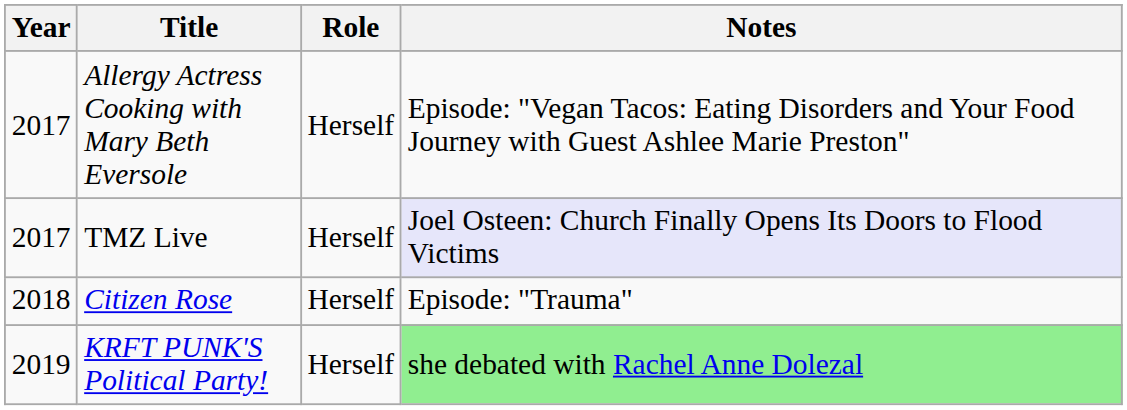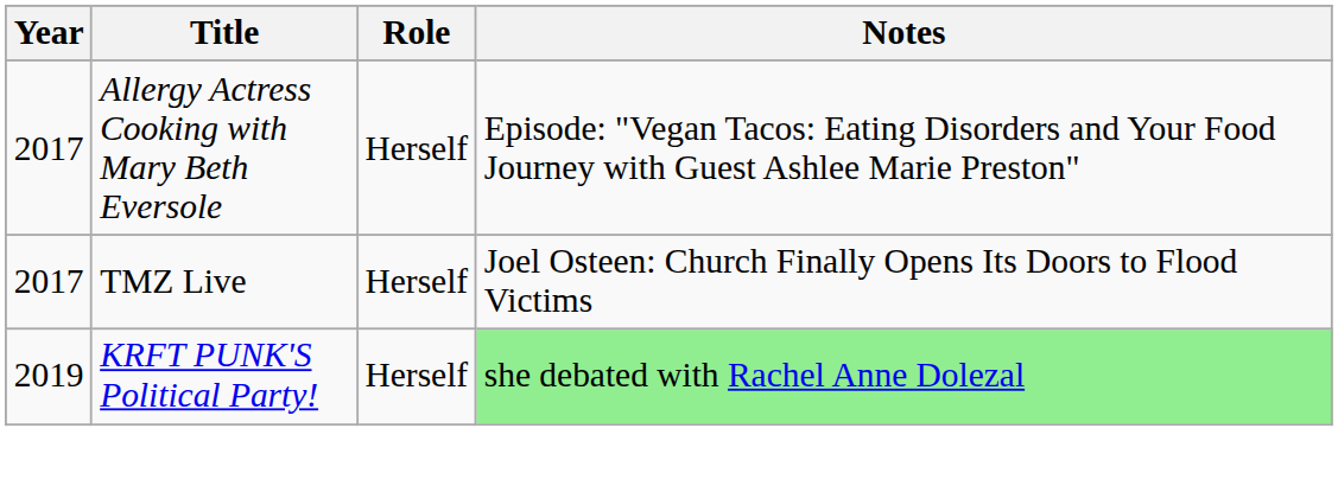TMZ Live | Notes: lavender background -> no background
- row: 2018 | Citizen Rose | Herself | Episode: "Trauma"
